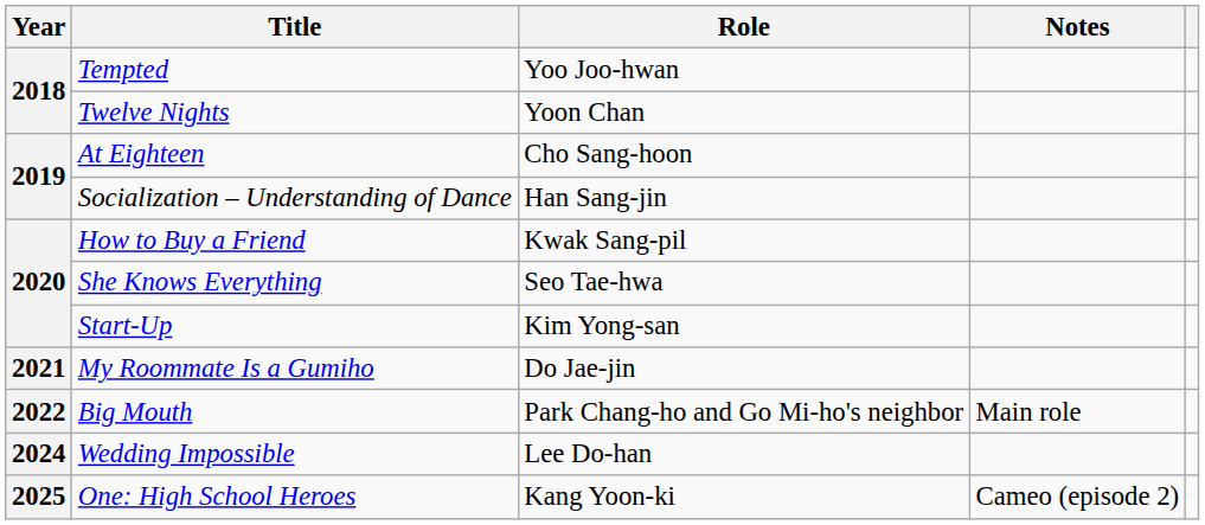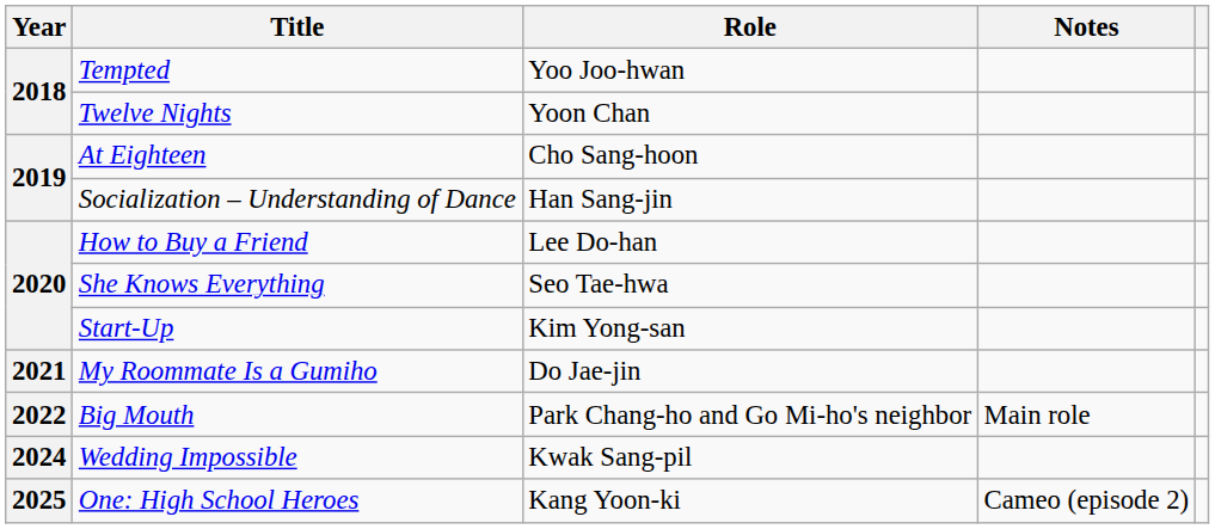How to Buy a Friend | Role: Kwak Sang-pil -> Lee Do-han
Wedding Impossible | Role: Lee Do-han -> Kwak Sang-pil
